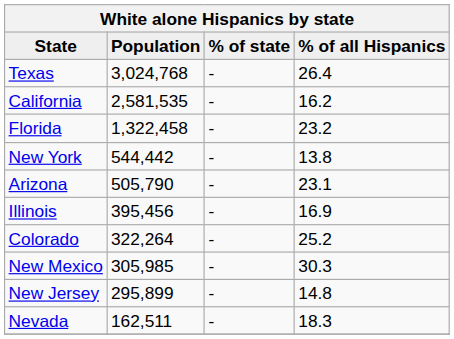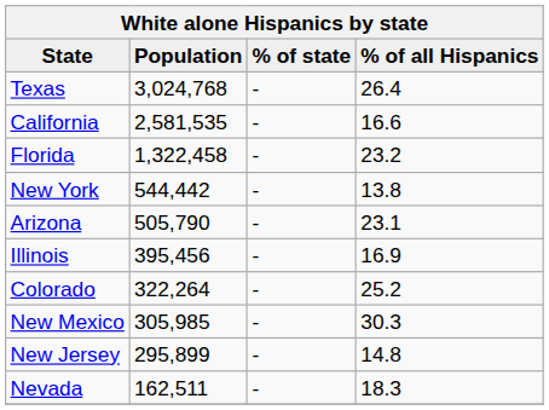California | % of all Hispanics: 16.2 -> 16.6
